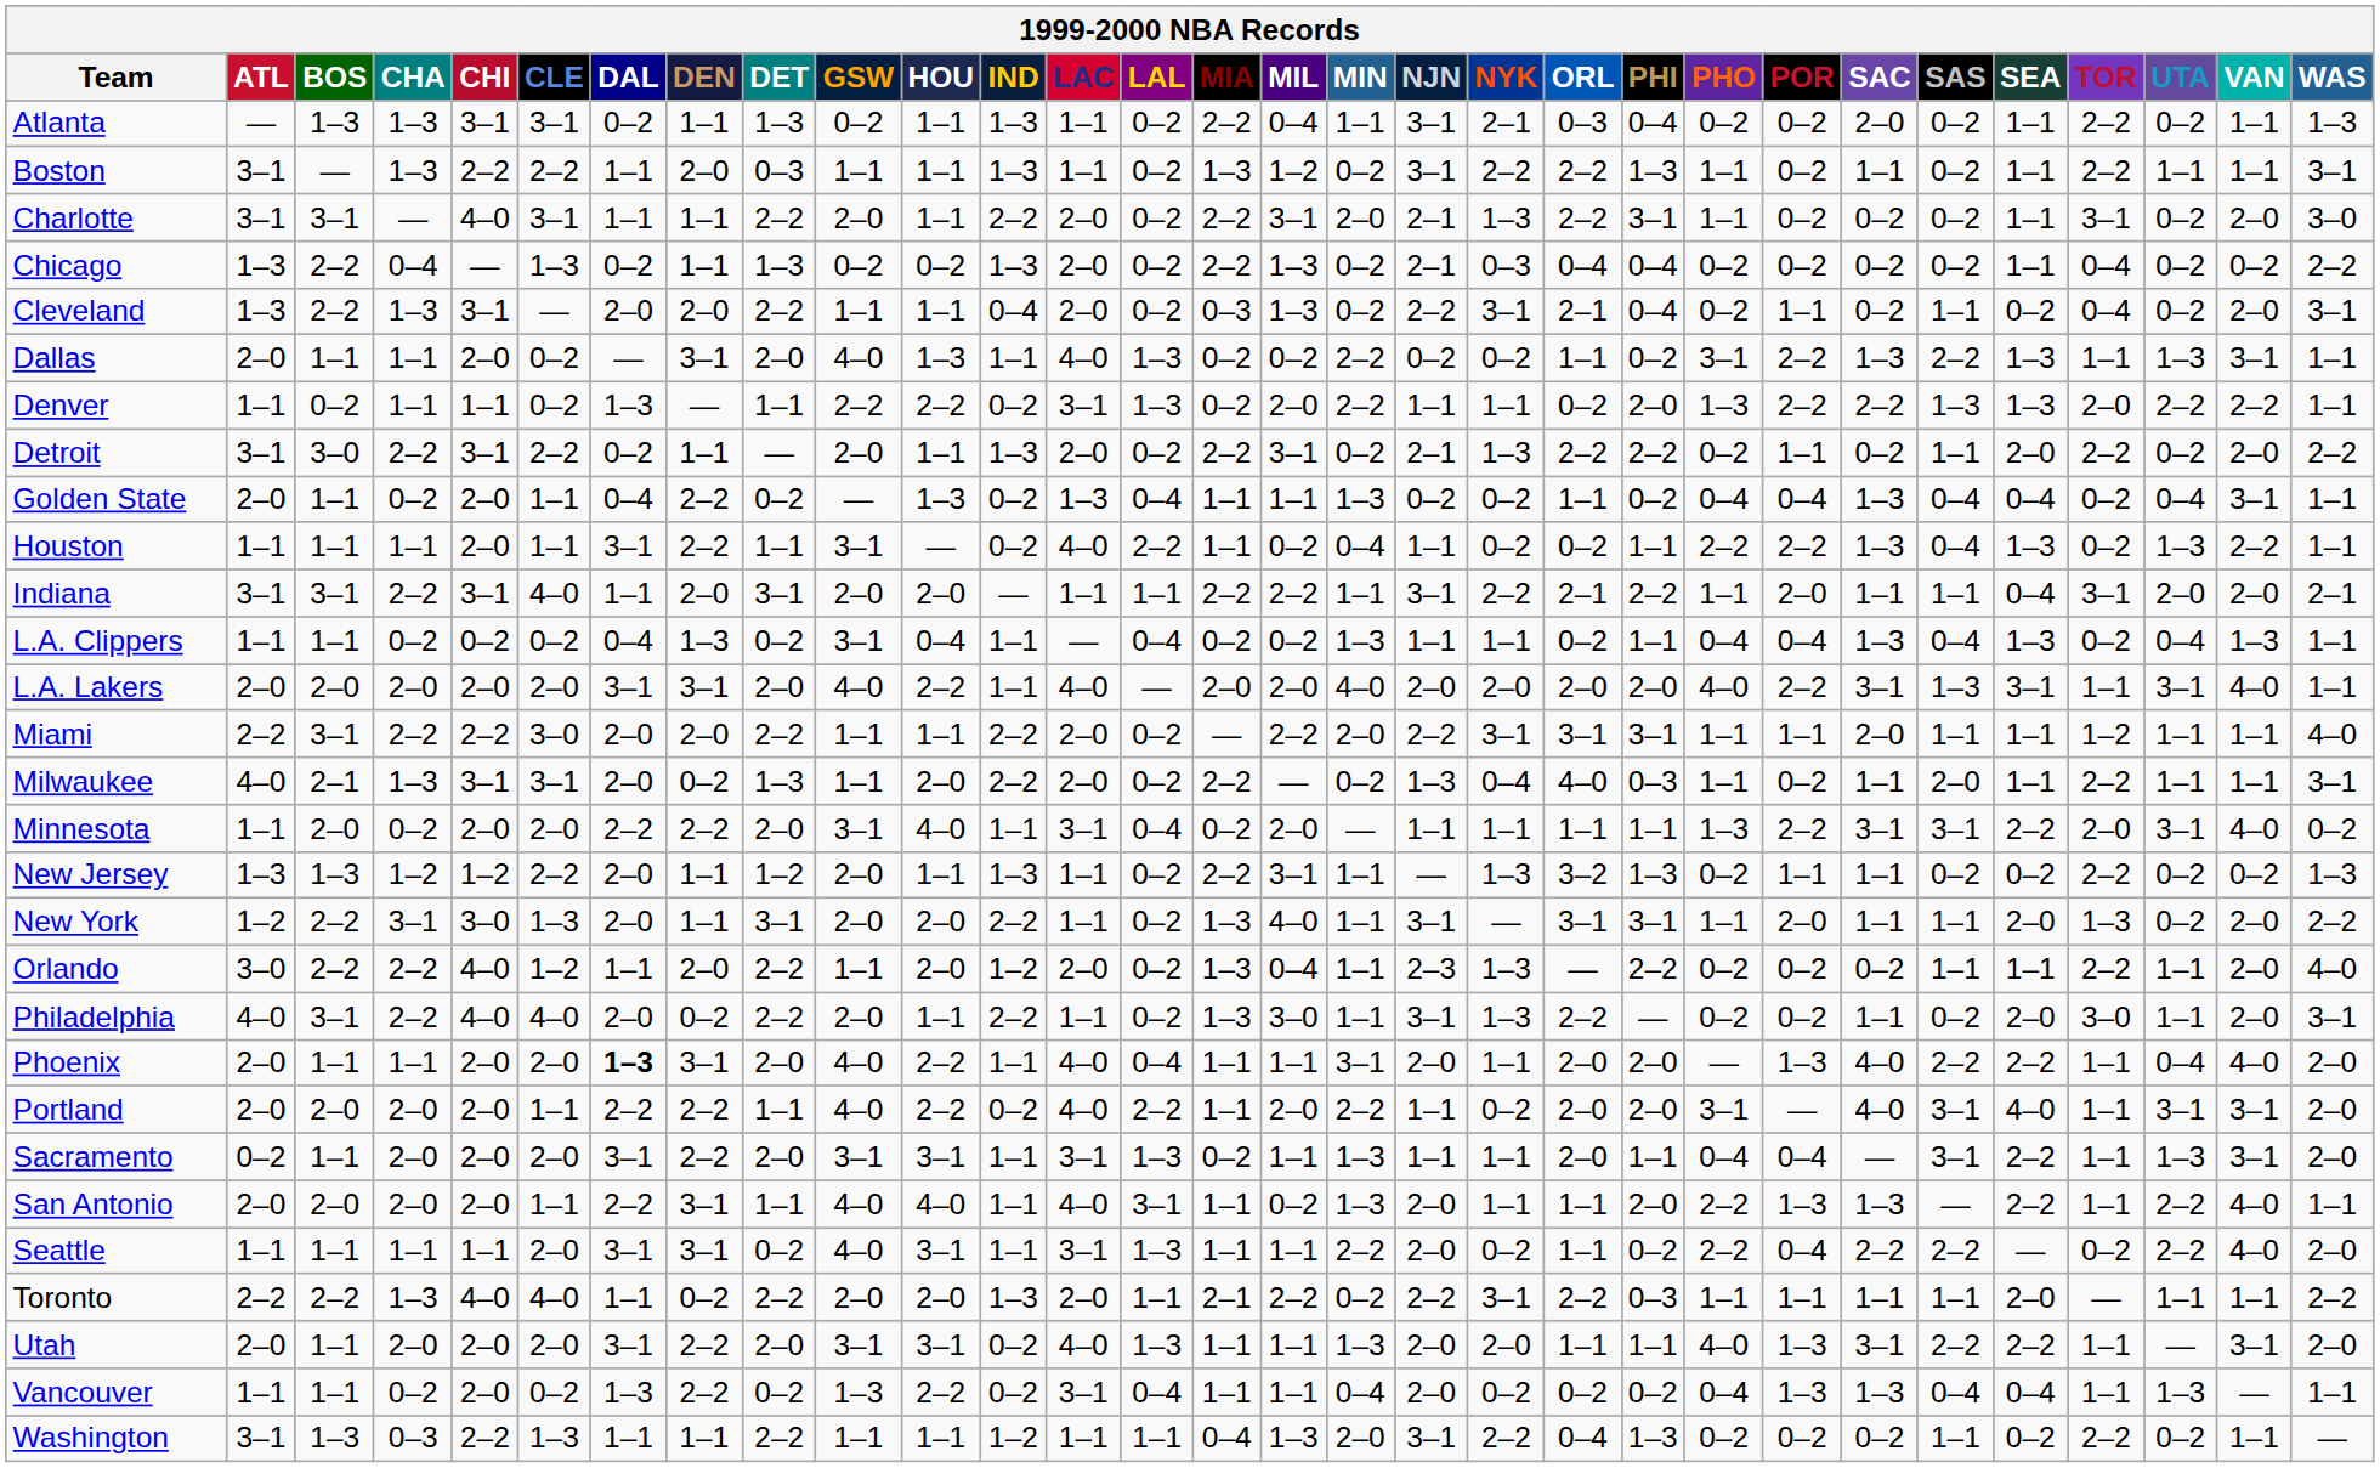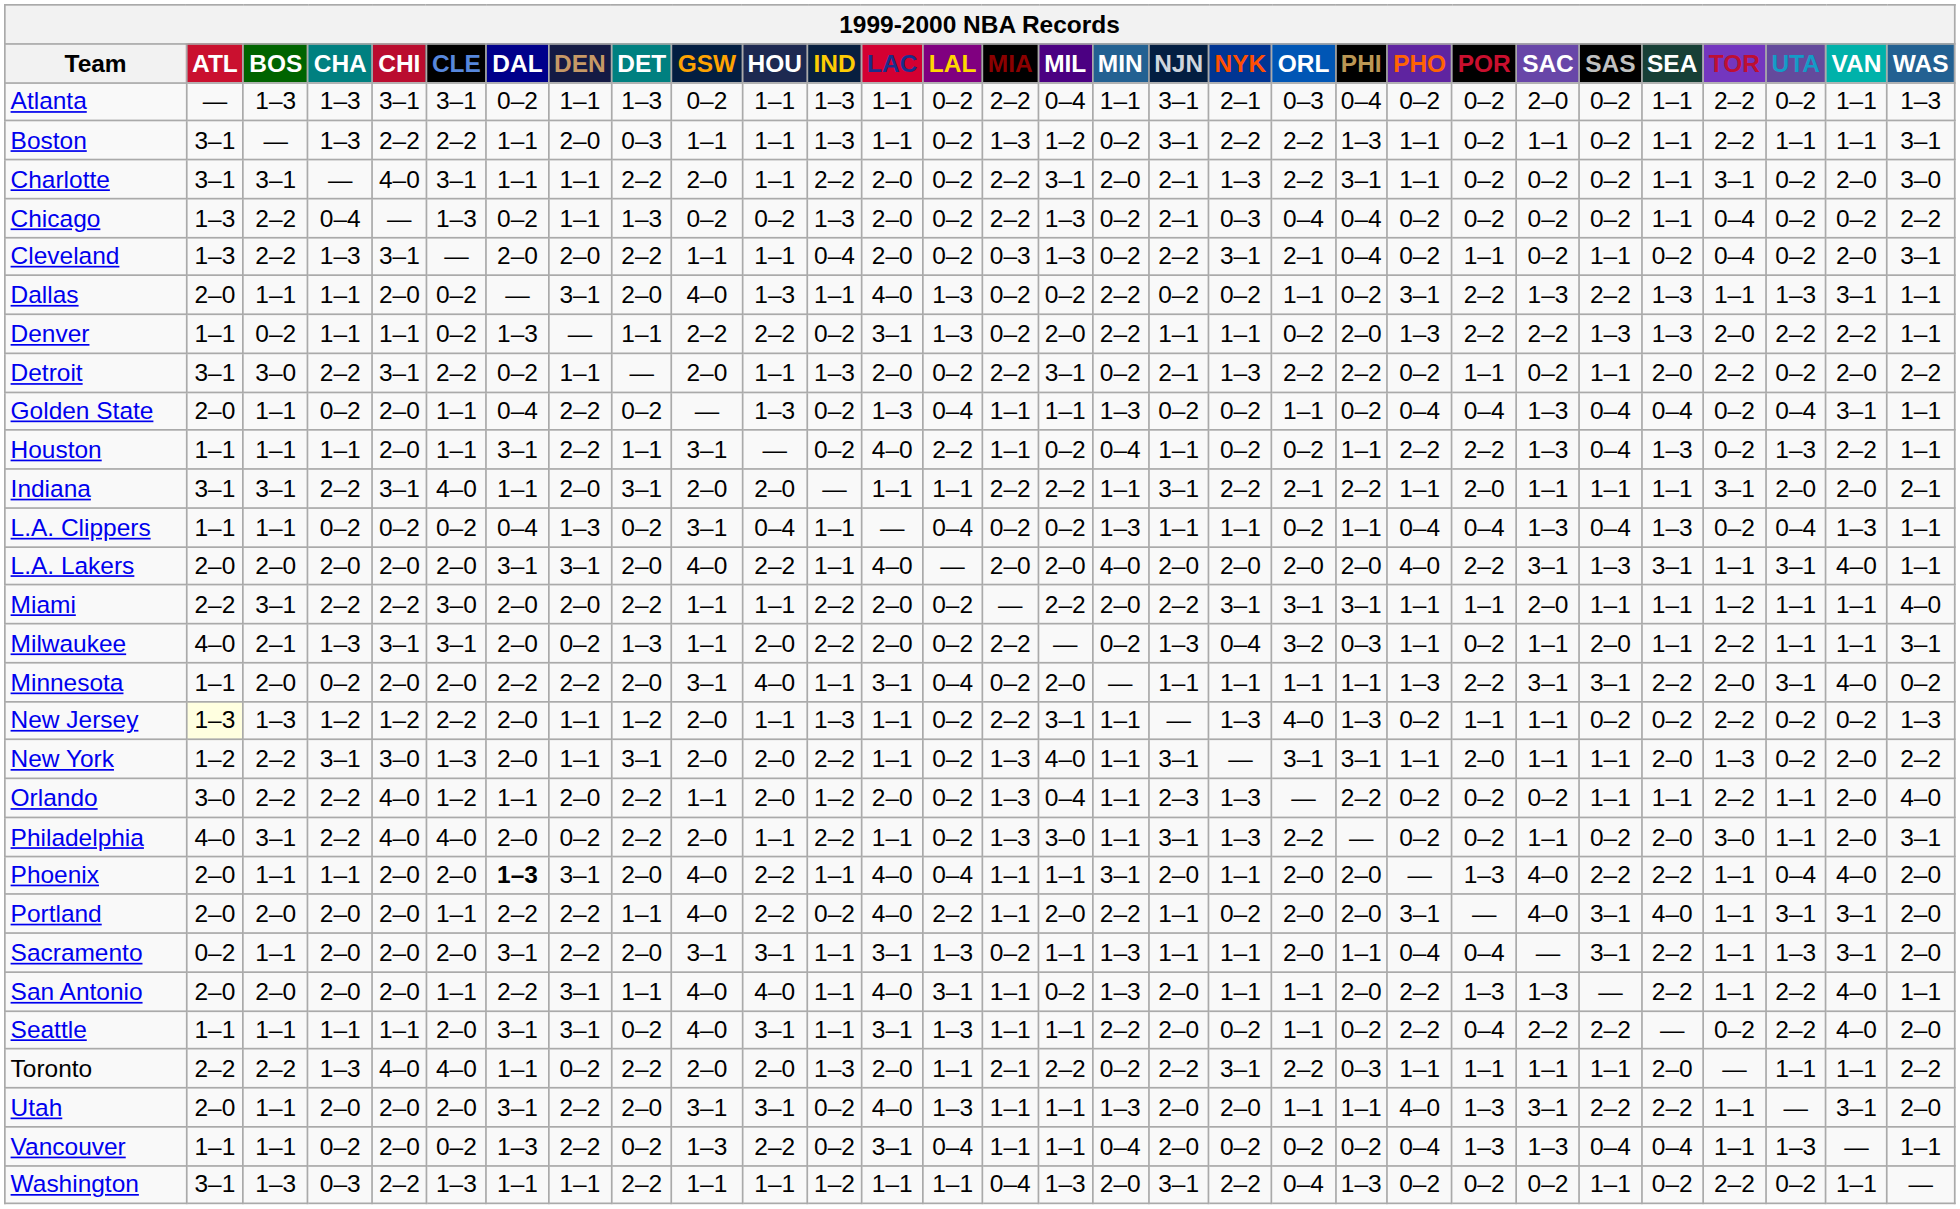Indiana | SEA: 0–4 -> 1–1
Milwaukee | ORL: 4–0 -> 3–2
New Jersey | ATL: no background -> lightyellow background
New Jersey | ORL: 3–2 -> 4–0
